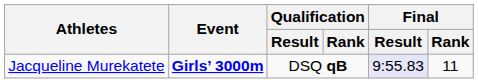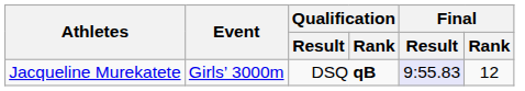Jacqueline Murekatete | Event: bold -> normal
Jacqueline Murekatete | Final / Rank: 11 -> 12
